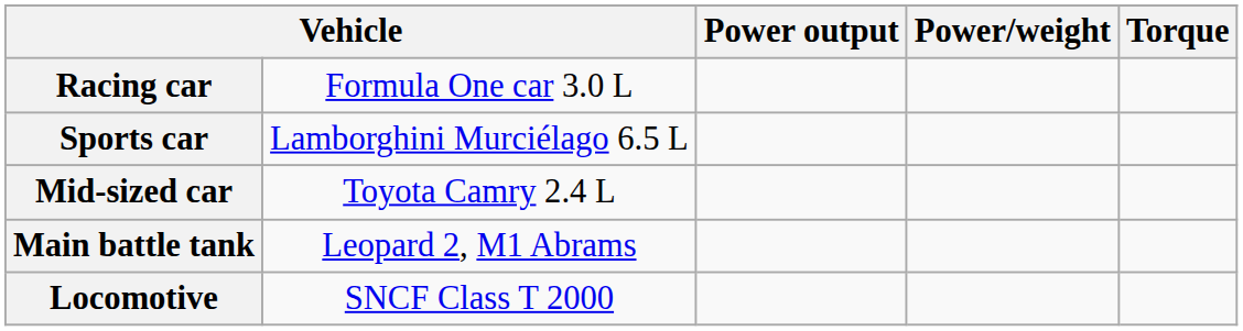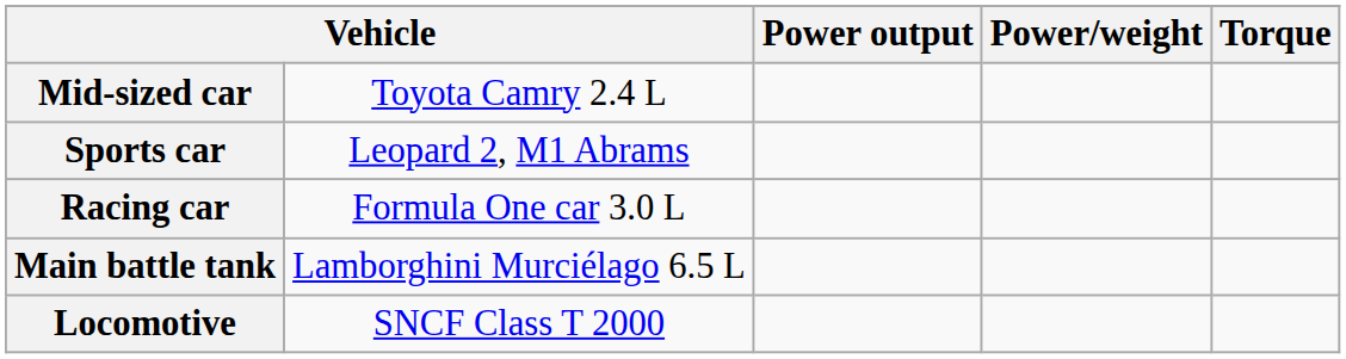rows swapped: Mid-sized car <-> Racing car
Sports car | column 2: Lamborghini Murciélago 6.5 L -> Leopard 2, M1 Abrams
Main battle tank | column 2: Leopard 2, M1 Abrams -> Lamborghini Murciélago 6.5 L
